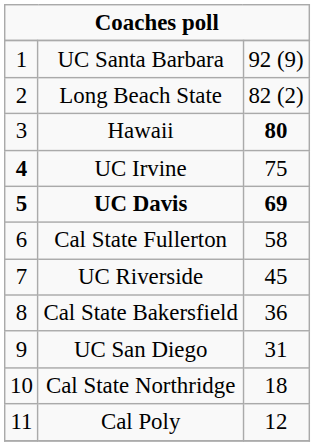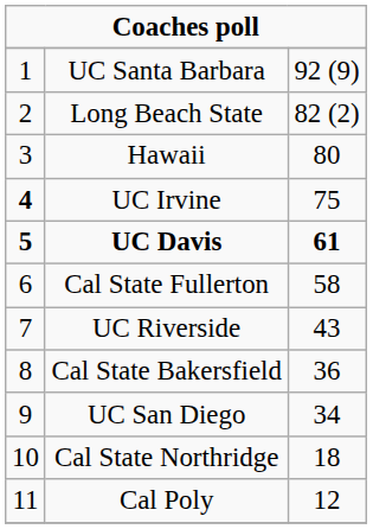Hawaii | column 3: bold -> normal
UC Davis | column 3: 69 -> 61
UC Riverside | column 3: 45 -> 43
UC San Diego | column 3: 31 -> 34
